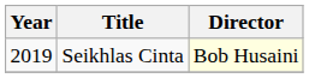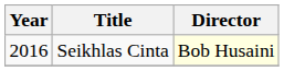Seikhlas Cinta | Year: 2019 -> 2016
